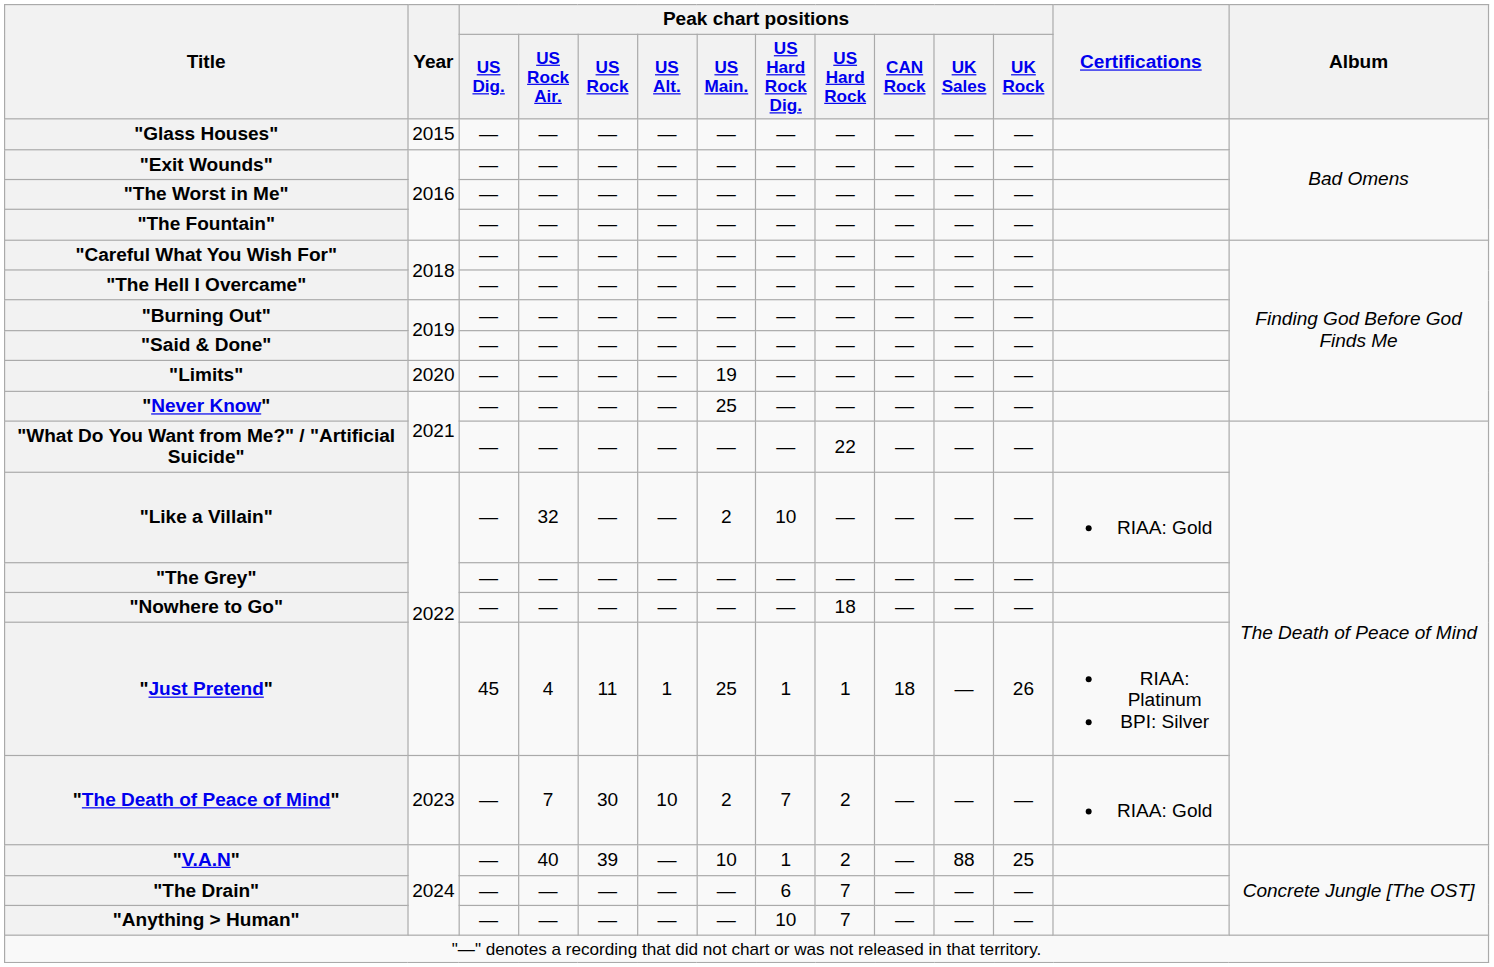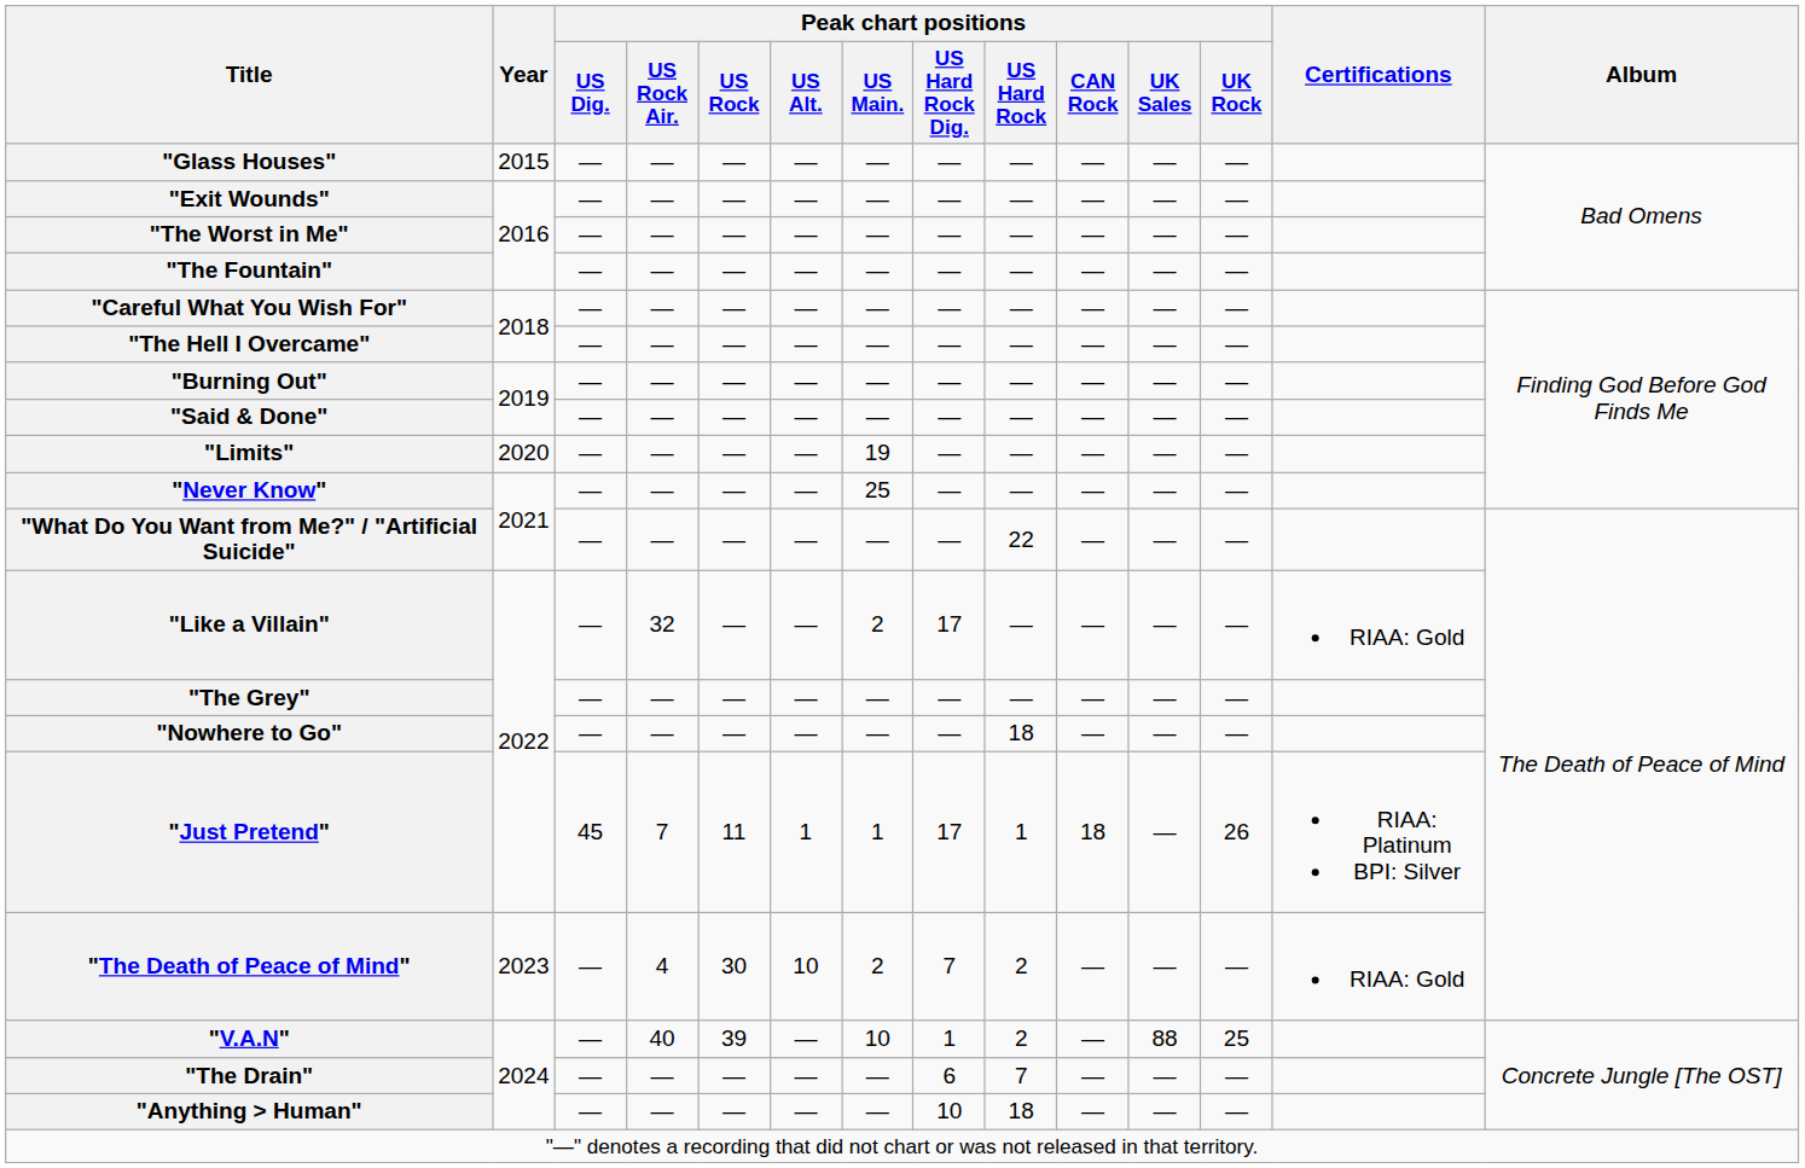"Like a Villain" | Peak chart positions / US Hard Rock Dig.: 10 -> 17
"Just Pretend" | Peak chart positions / US Rock Air.: 4 -> 7
"Just Pretend" | Peak chart positions / US Main.: 25 -> 1
"Just Pretend" | Peak chart positions / US Hard Rock Dig.: 1 -> 17
"The Death of Peace of Mind" | Peak chart positions / US Rock Air.: 7 -> 4
"Anything > Human" | Peak chart positions / US Hard Rock: 7 -> 18
